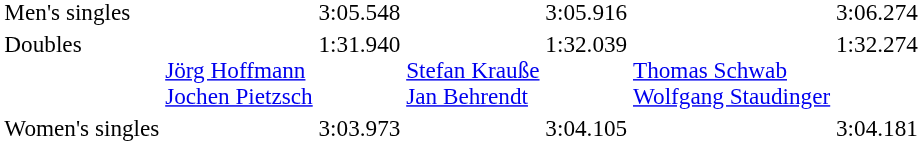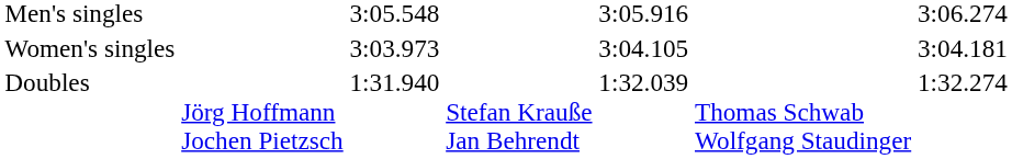rows swapped: Women's singles <-> Doubles
